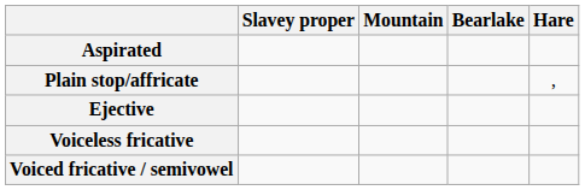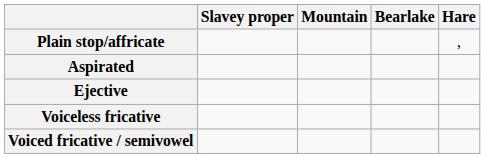rows swapped: Plain stop/affricate <-> Aspirated
